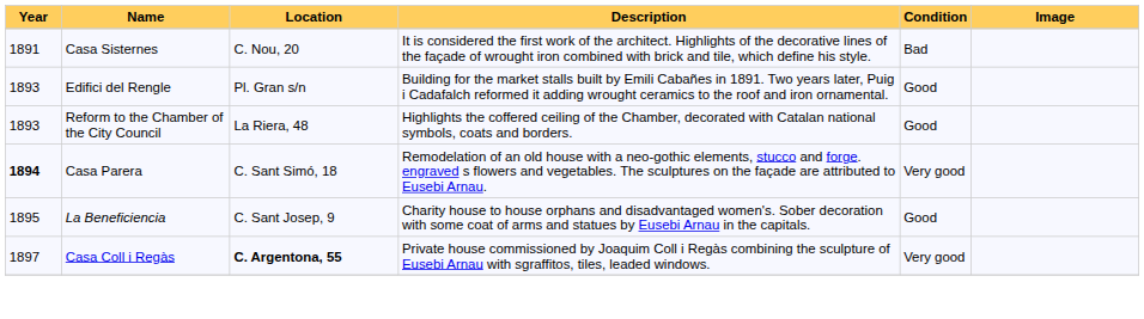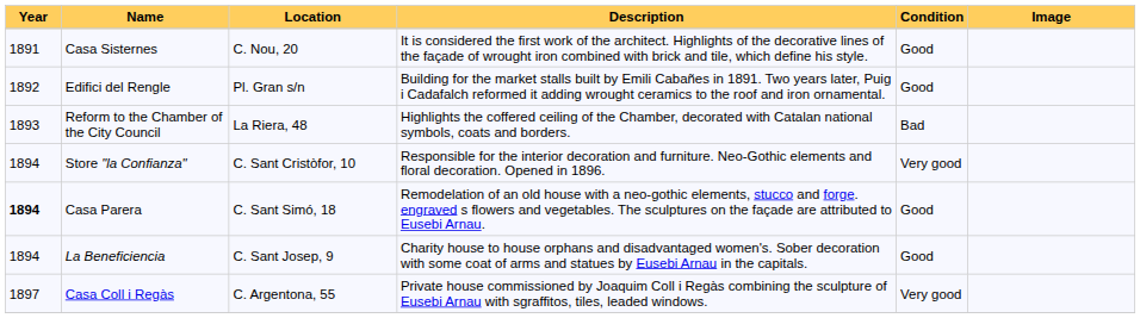Casa Sisternes | Condition: Bad -> Good
Edifici del Rengle | Year: 1893 -> 1892
Reform to the Chamber of the City Council | Condition: Good -> Bad
+ row: 1894 | Store "la Confianza" | C. Sant Cristòfor, 10 | Responsible for the interior decoration and furniture. Neo-Gothic elements and floral decoration. Opened in 1896. | Very good
Casa Parera | Condition: Very good -> Good
La Beneficiencia | Year: 1895 -> 1894
Casa Coll i Regàs | Location: bold -> normal
